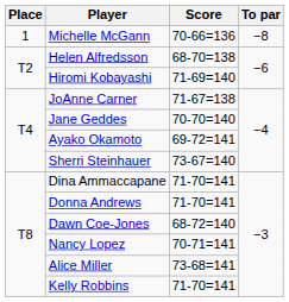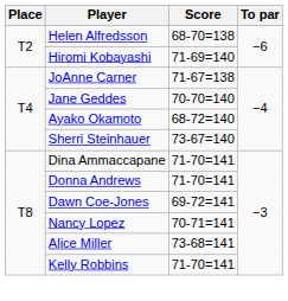- row: 1 | Michelle McGann | 70-66=136 | −8
Ayako Okamoto | Score: 69-72=141 -> 68-72=140
Dawn Coe-Jones | Score: 68-72=140 -> 69-72=141
